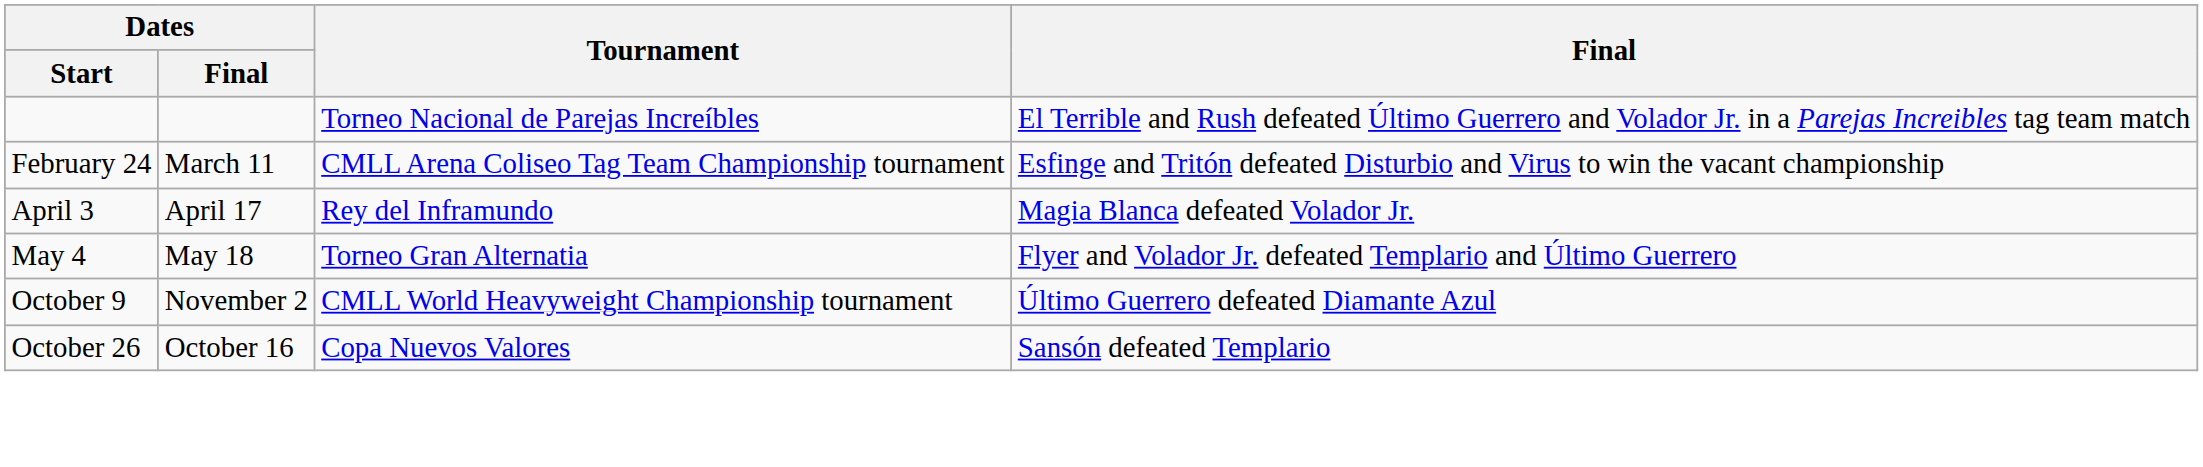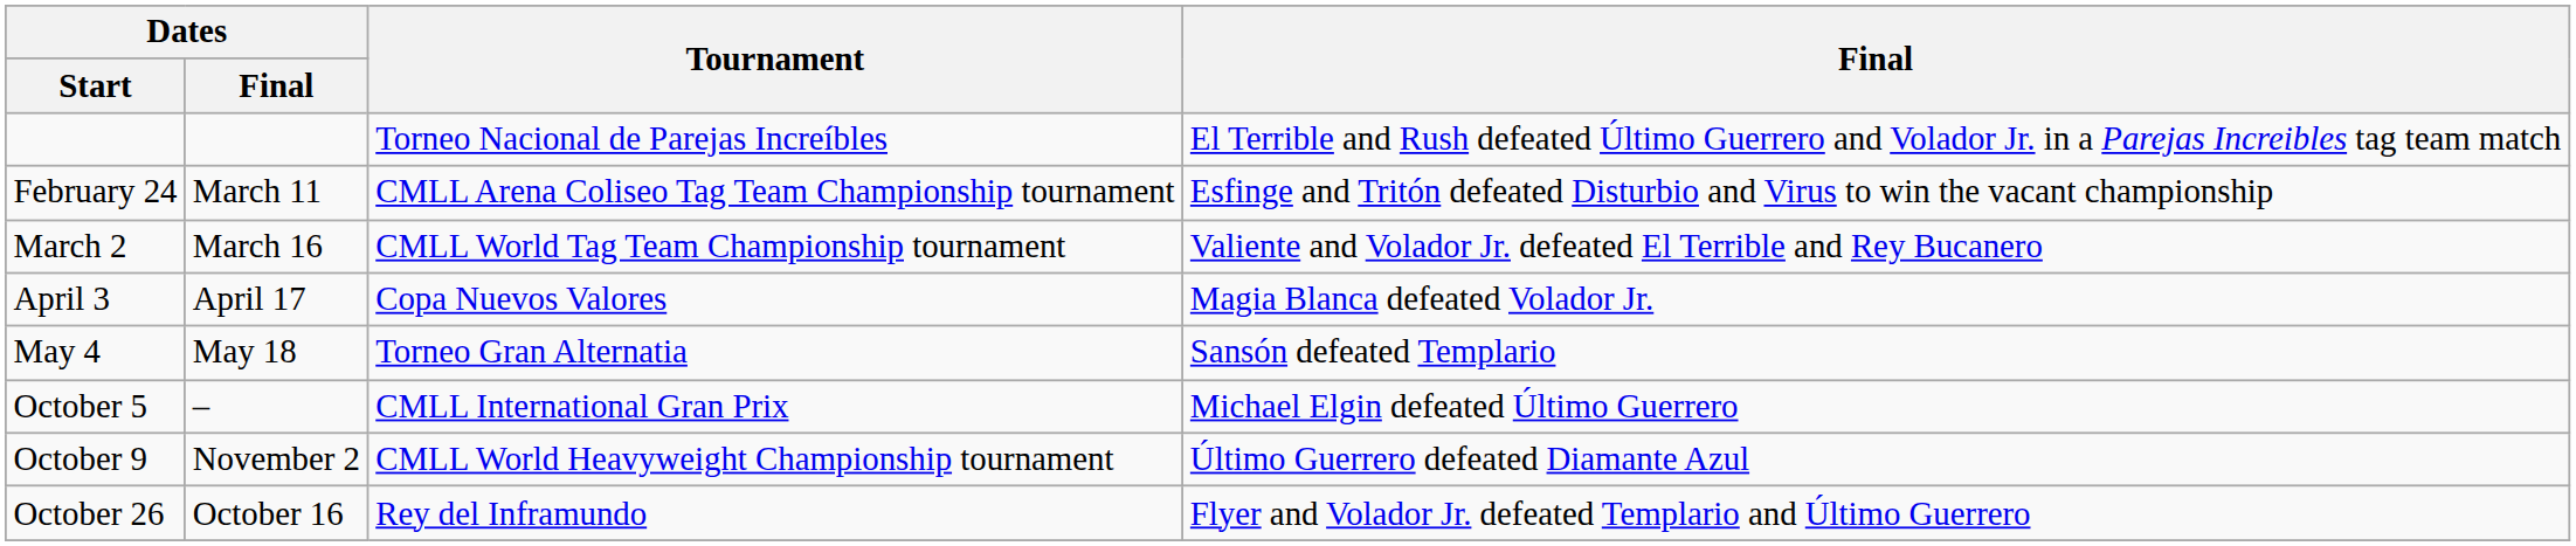+ row: March 2 | March 16 | CMLL World Tag Team Championship tournament | Valiente and Volador Jr. defeated El Terrible and Rey Bucanero
April 3 | Tournament: Rey del Inframundo -> Copa Nuevos Valores
May 4 | Final: Flyer and Volador Jr. defeated Templario and Último Guerrero -> Sansón defeated Templario
+ row: October 5 | – | CMLL International Gran Prix | Michael Elgin defeated Último Guerrero
October 26 | Tournament: Copa Nuevos Valores -> Rey del Inframundo
October 26 | Final: Sansón defeated Templario -> Flyer and Volador Jr. defeated Templario and Último Guerrero
